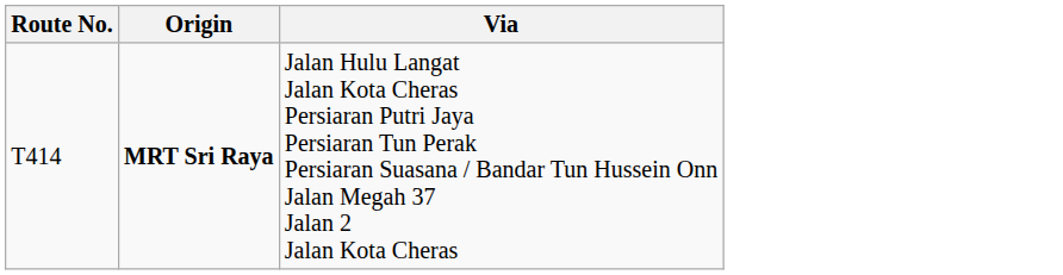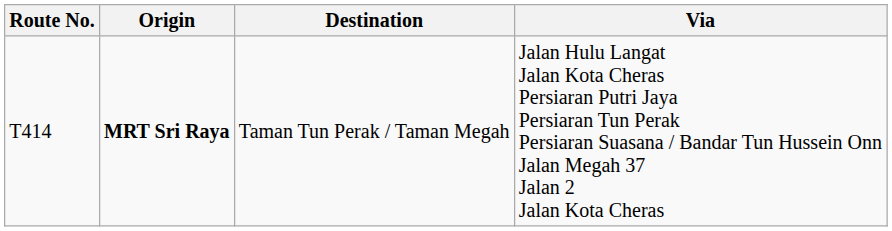+ column: Destination | Taman Tun Perak / Taman Megah
